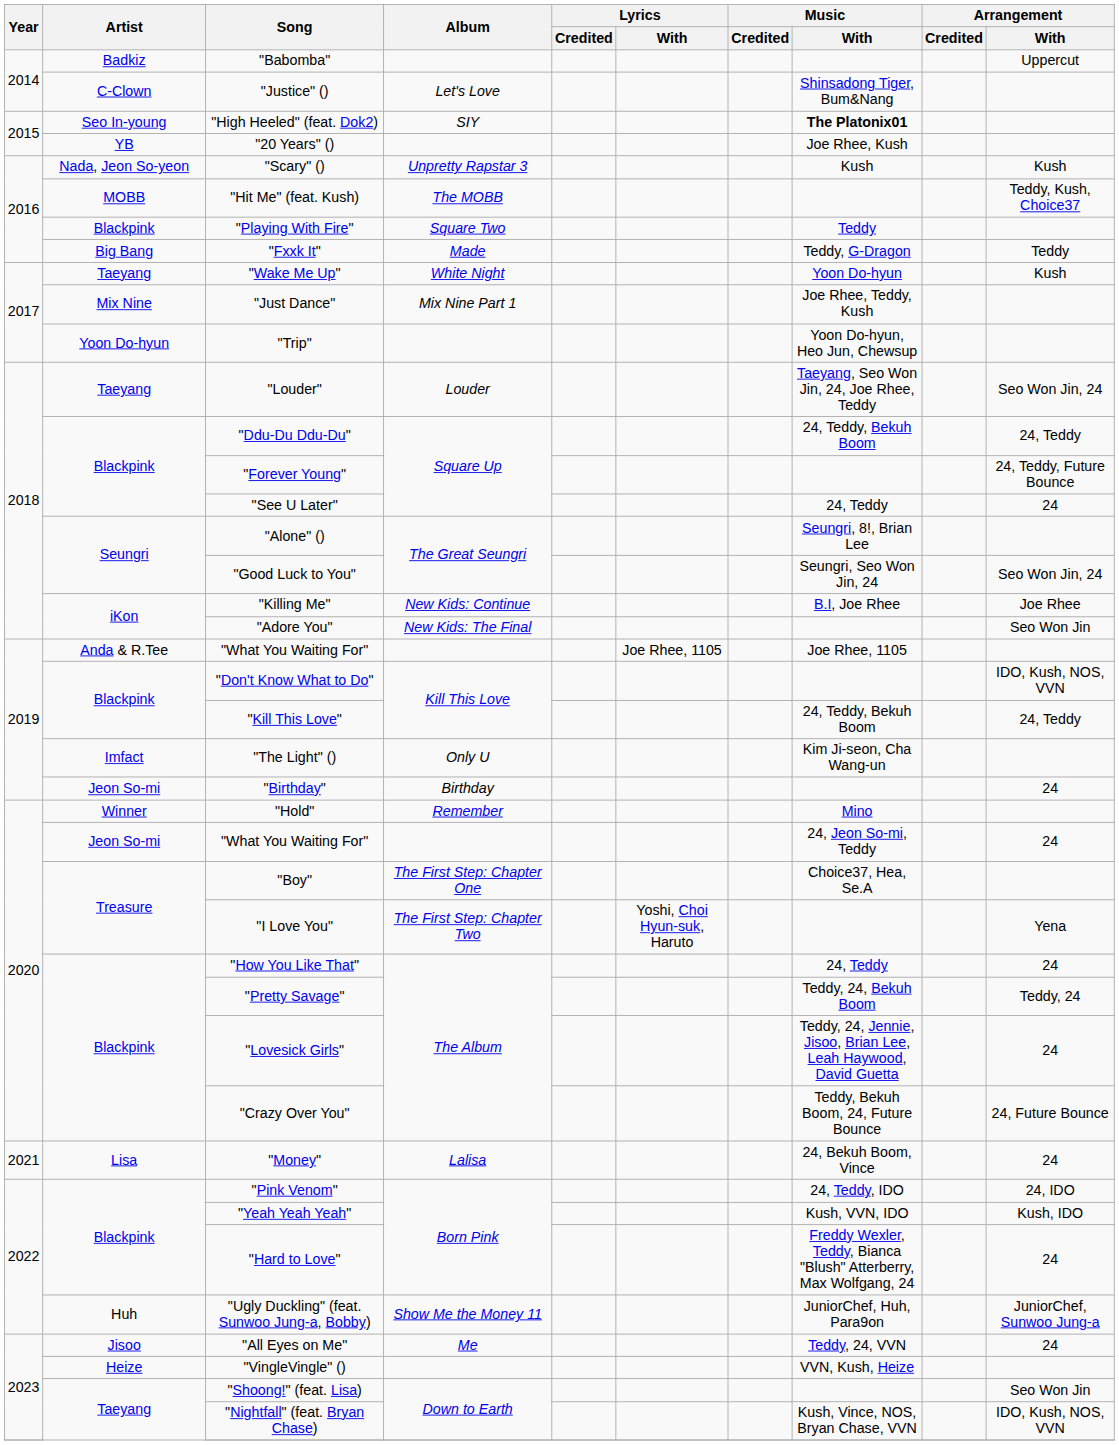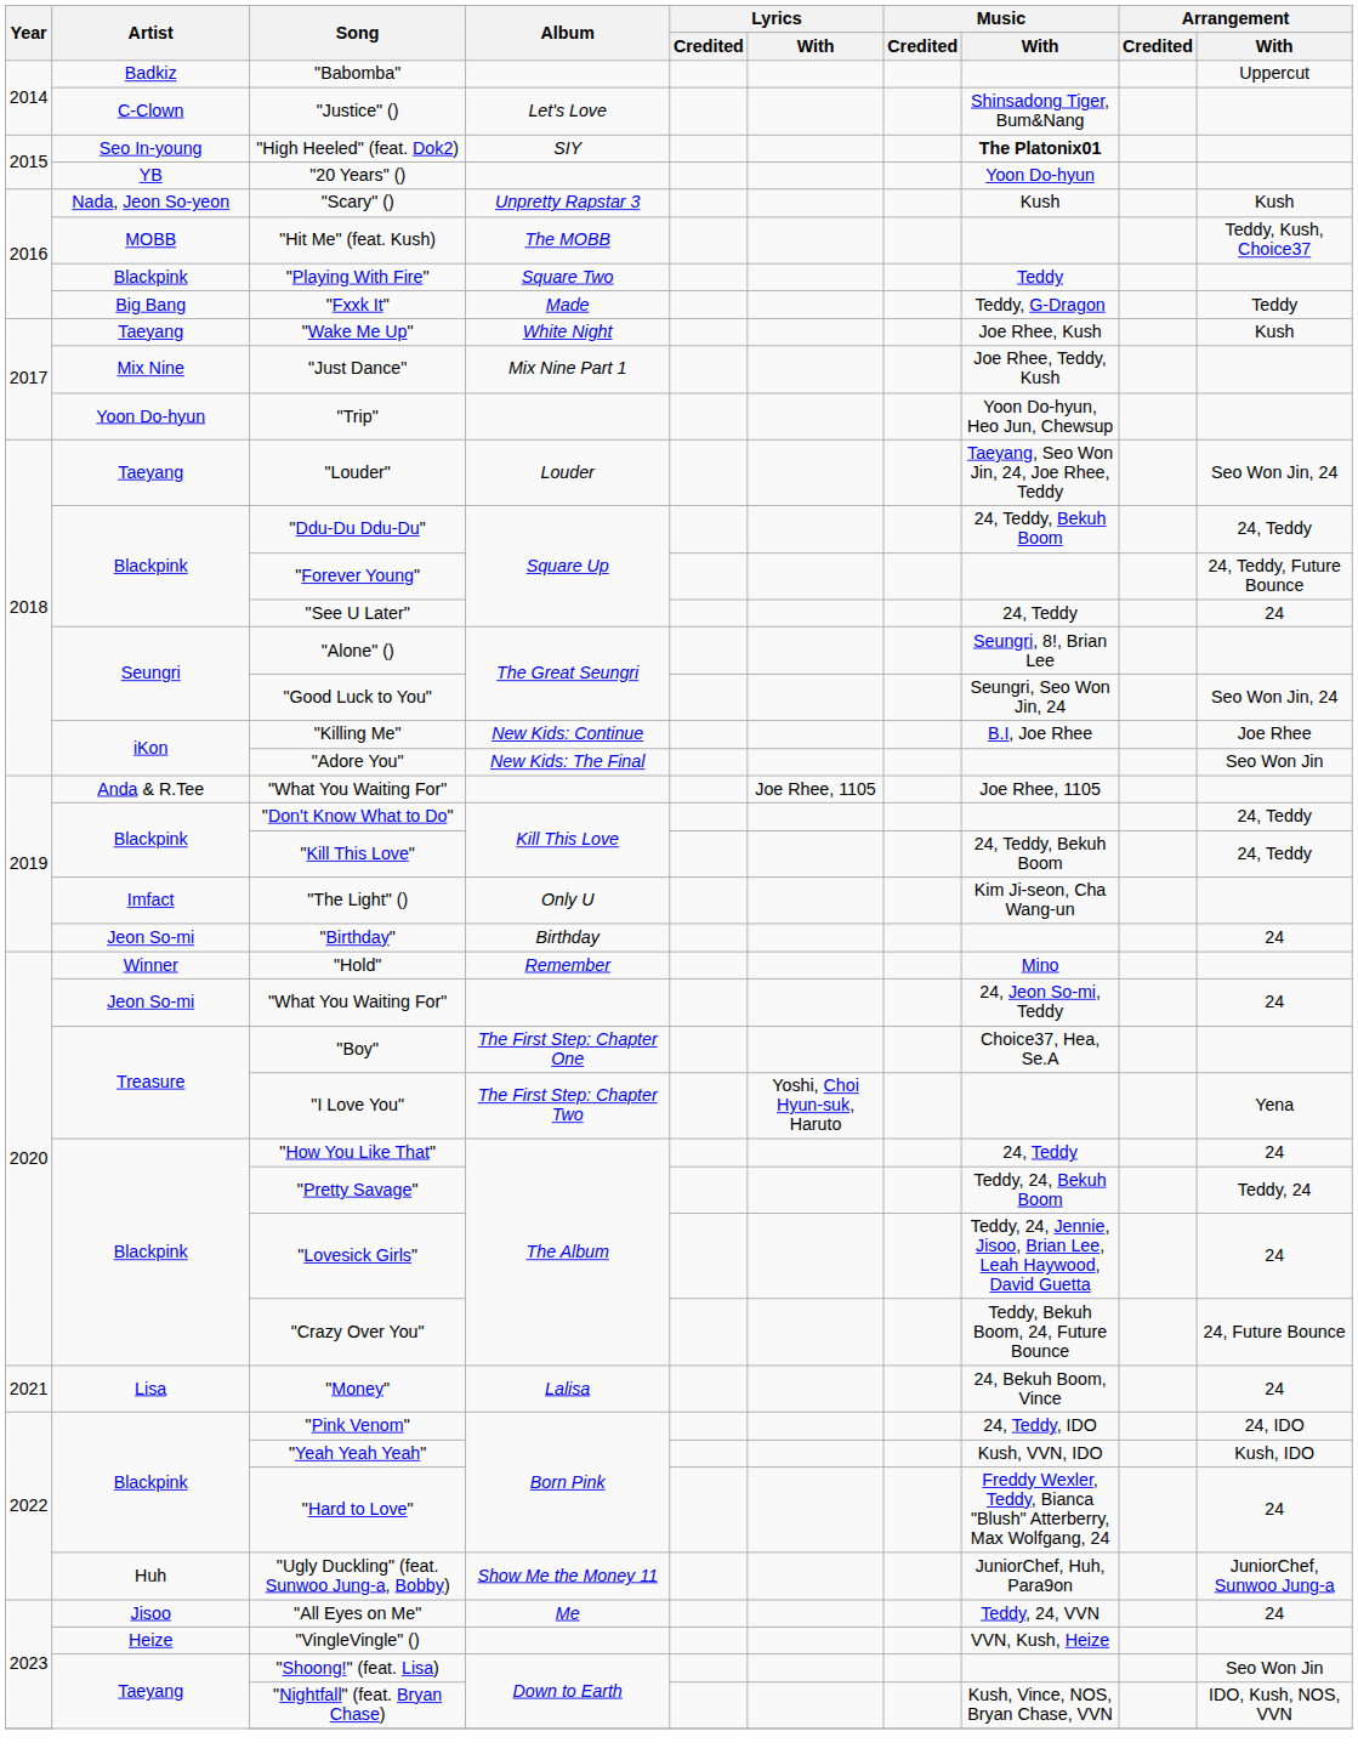"20 Years" () | Music / With: Joe Rhee, Kush -> Yoon Do-hyun
"Wake Me Up" | Music / With: Yoon Do-hyun -> Joe Rhee, Kush
"Don't Know What to Do" | Arrangement / With: IDO, Kush, NOS, VVN -> 24, Teddy
